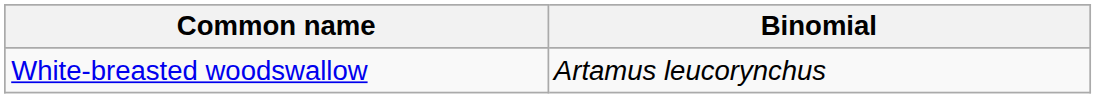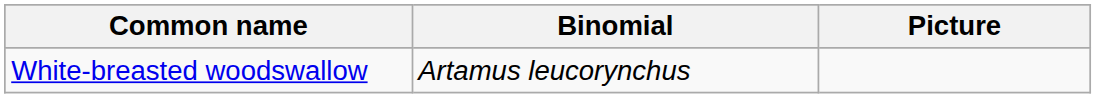+ column: Picture
